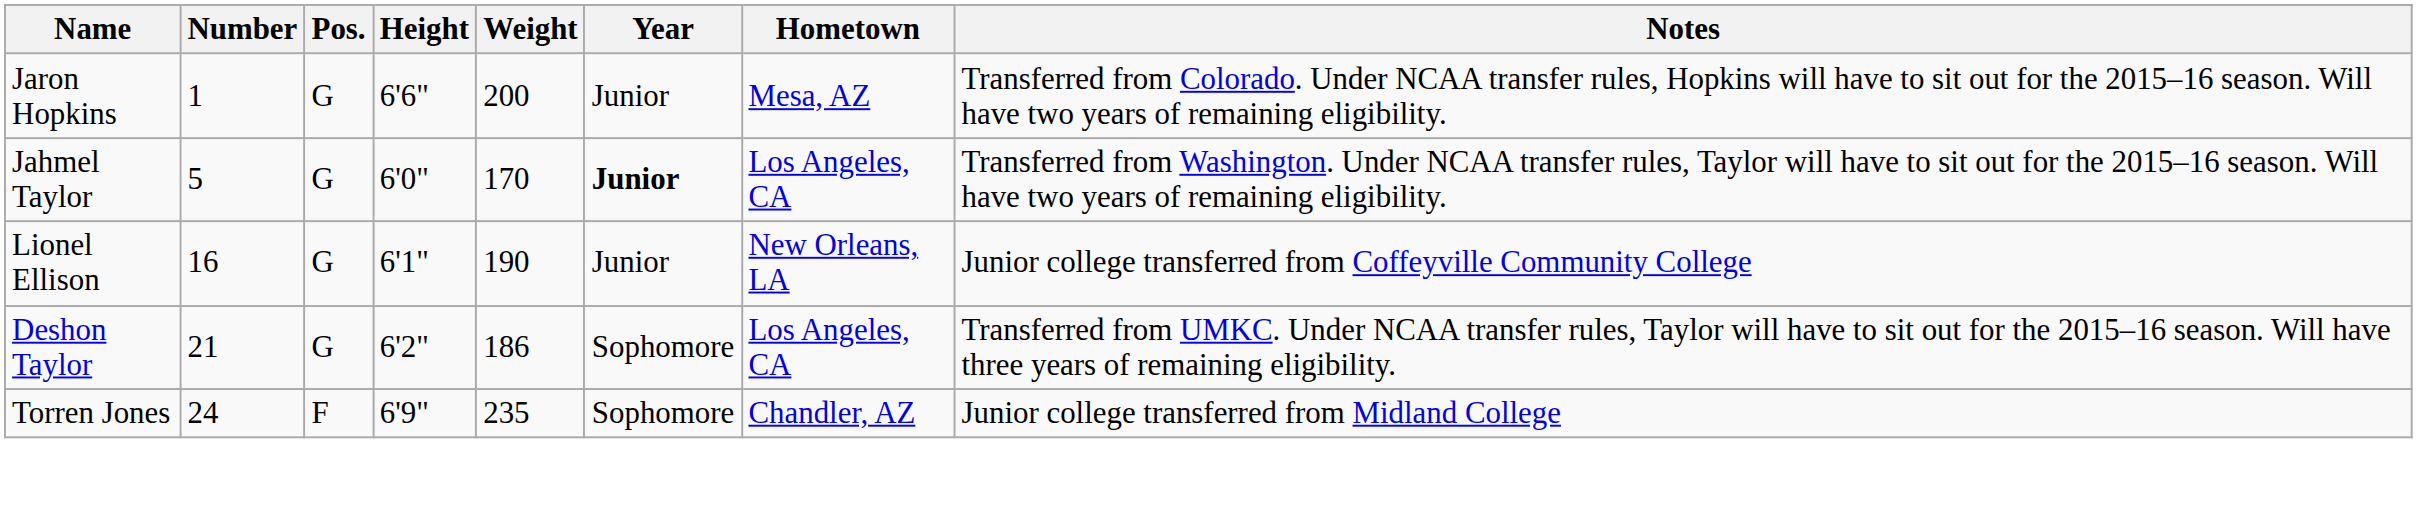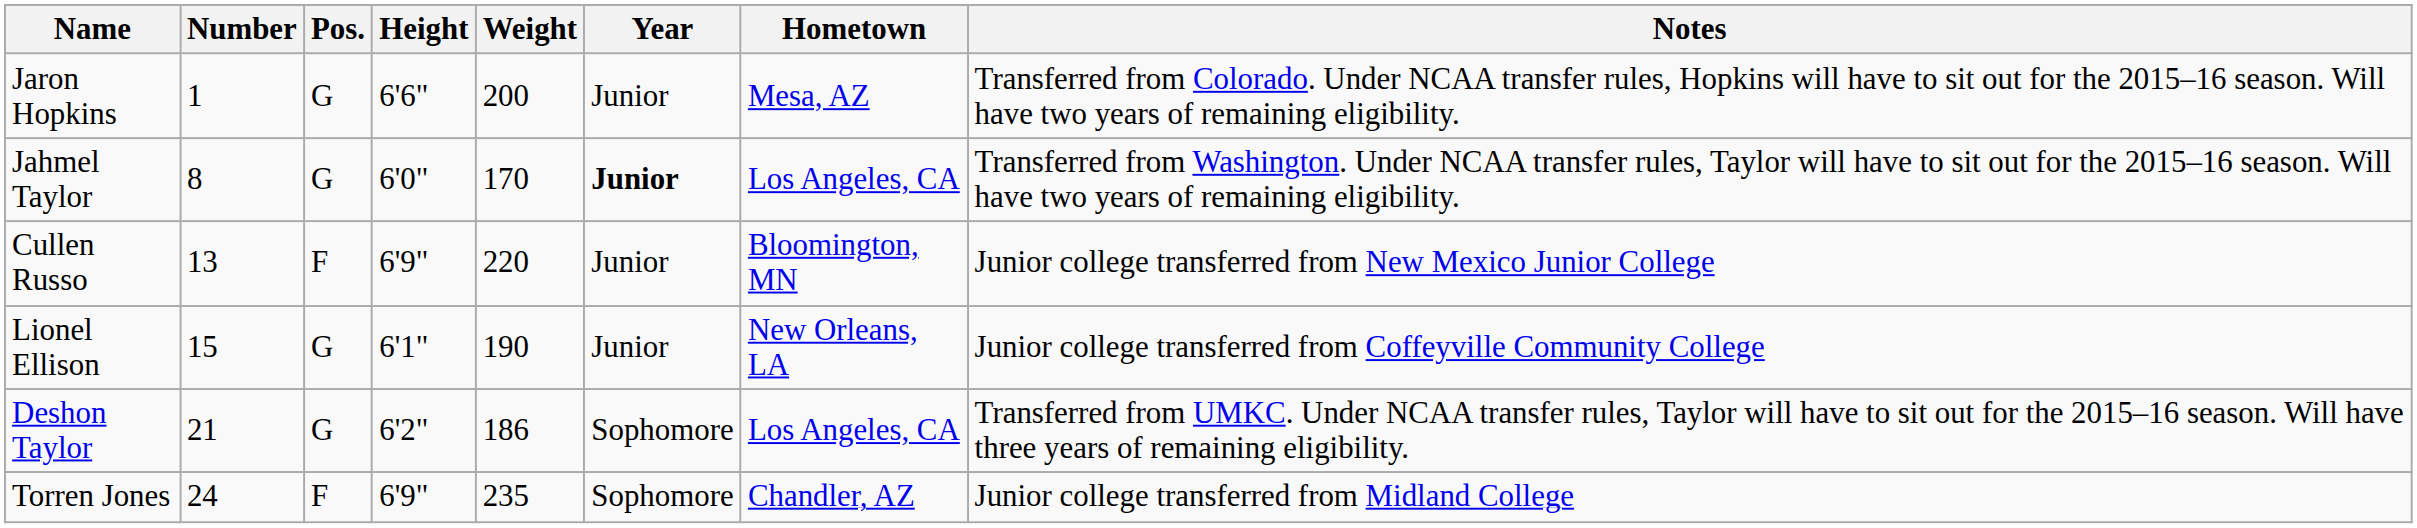Jahmel Taylor | Number: 5 -> 8
+ row: Cullen Russo | 13 | F | 6'9" | 220 | Junior | Bloomington, MN | Junior college transferred from New Mexico Junior College
Lionel Ellison | Number: 16 -> 15
